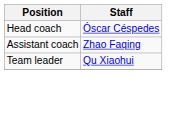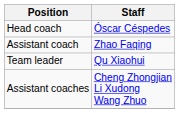+ row: Assistant coaches | Cheng Zhongjian Li Xudong Wang Zhuo
